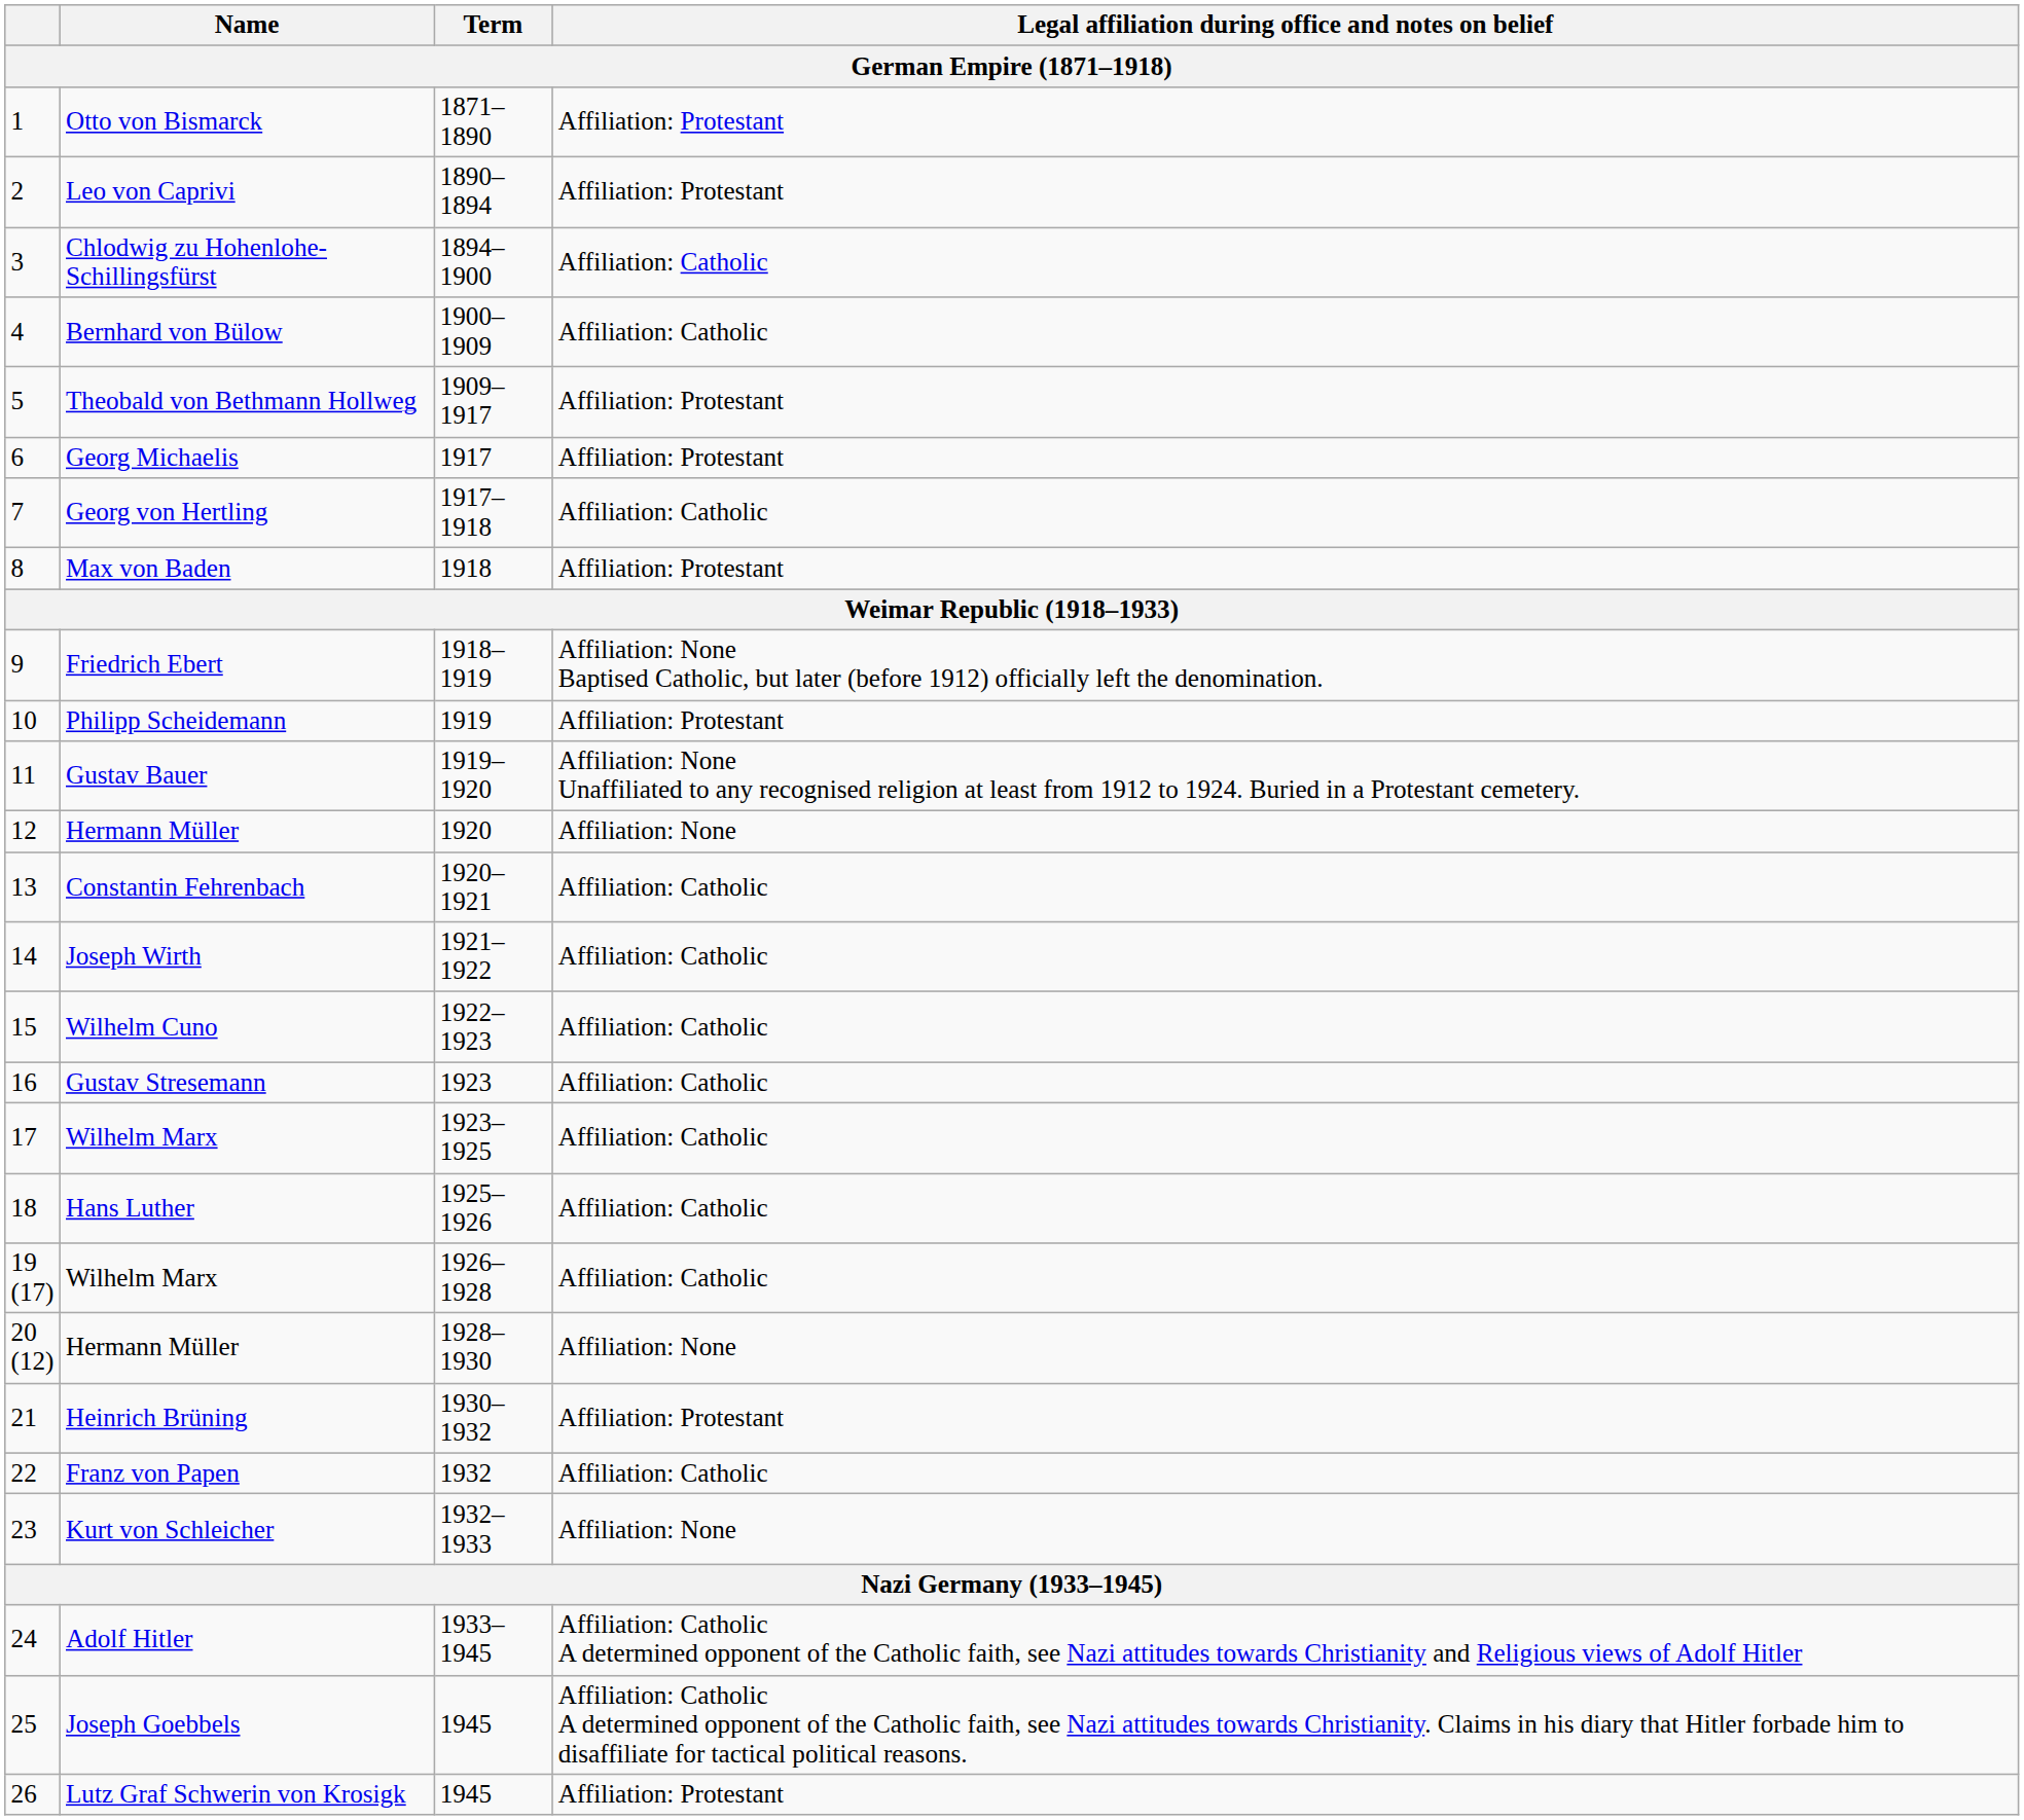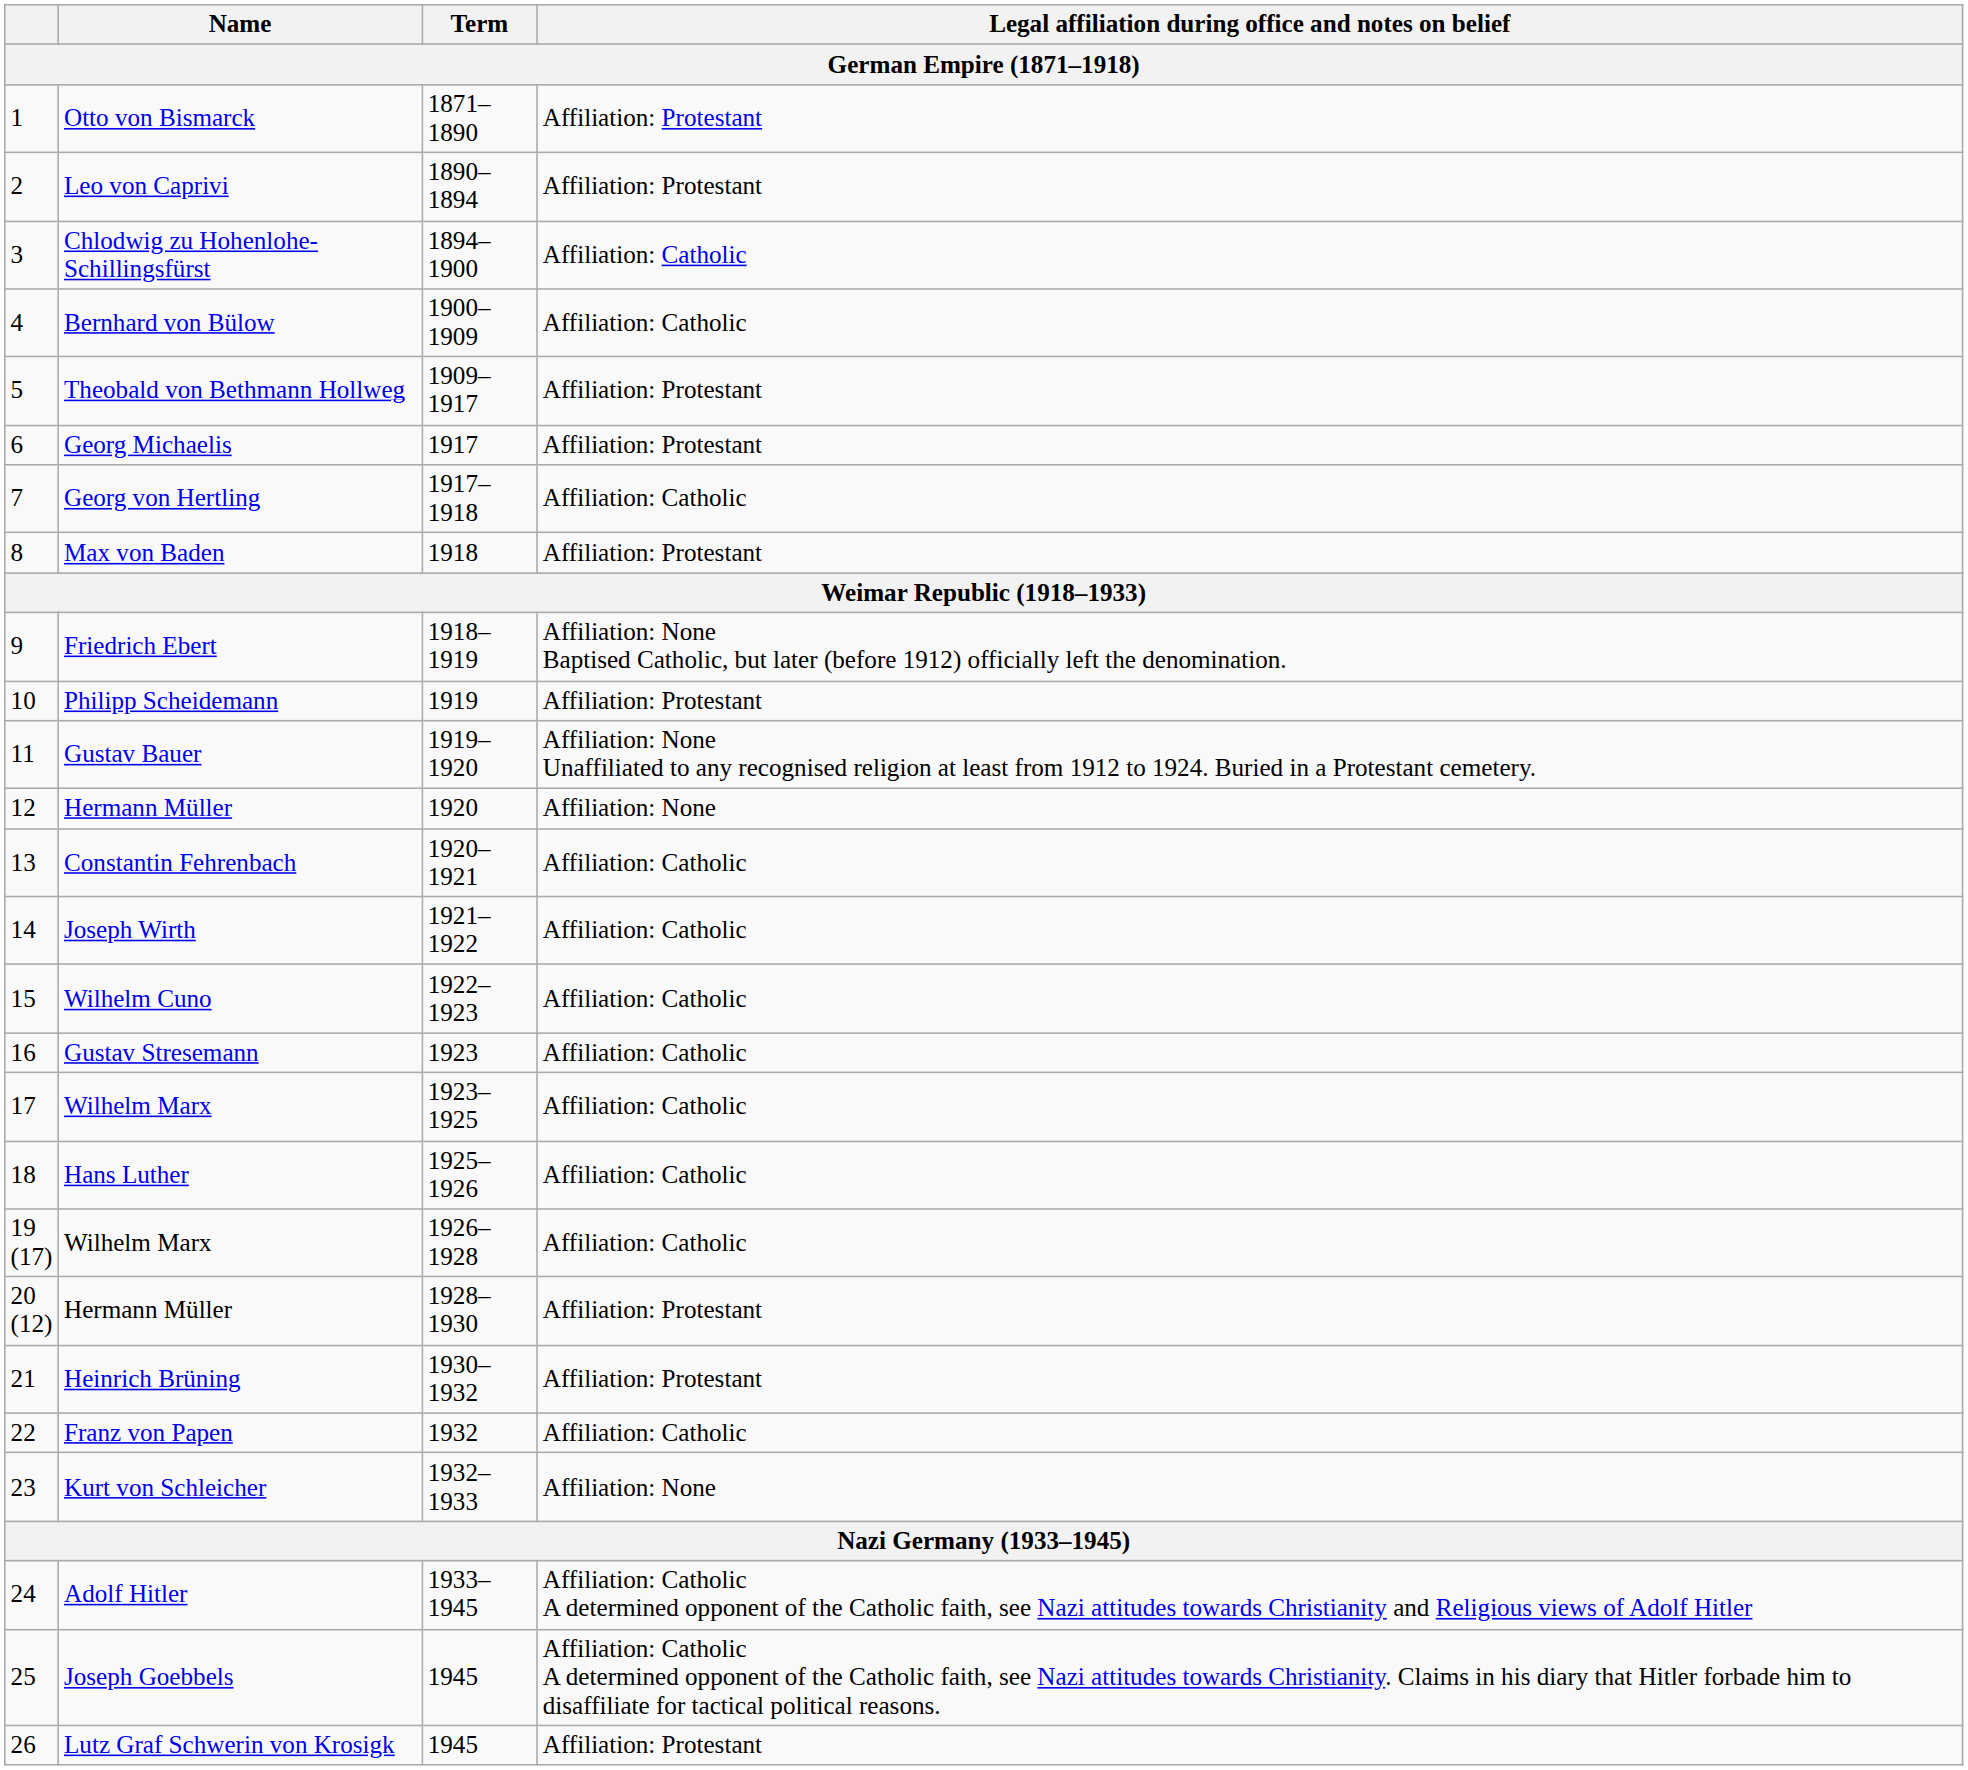20 (12) / Hermann Müller | Legal affiliation during office and notes on belief: Affiliation: None -> Affiliation: Protestant
